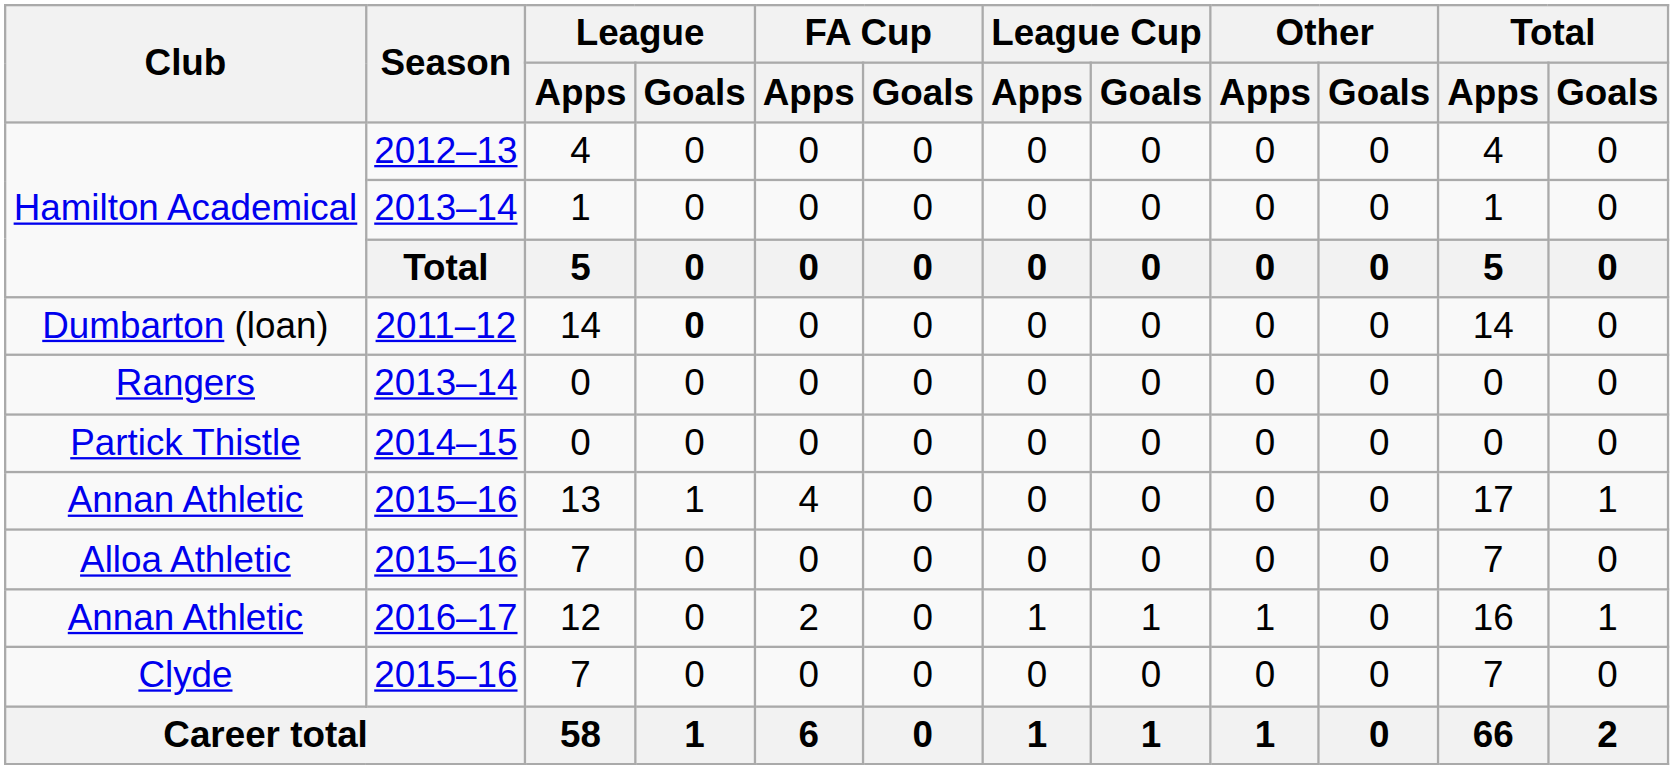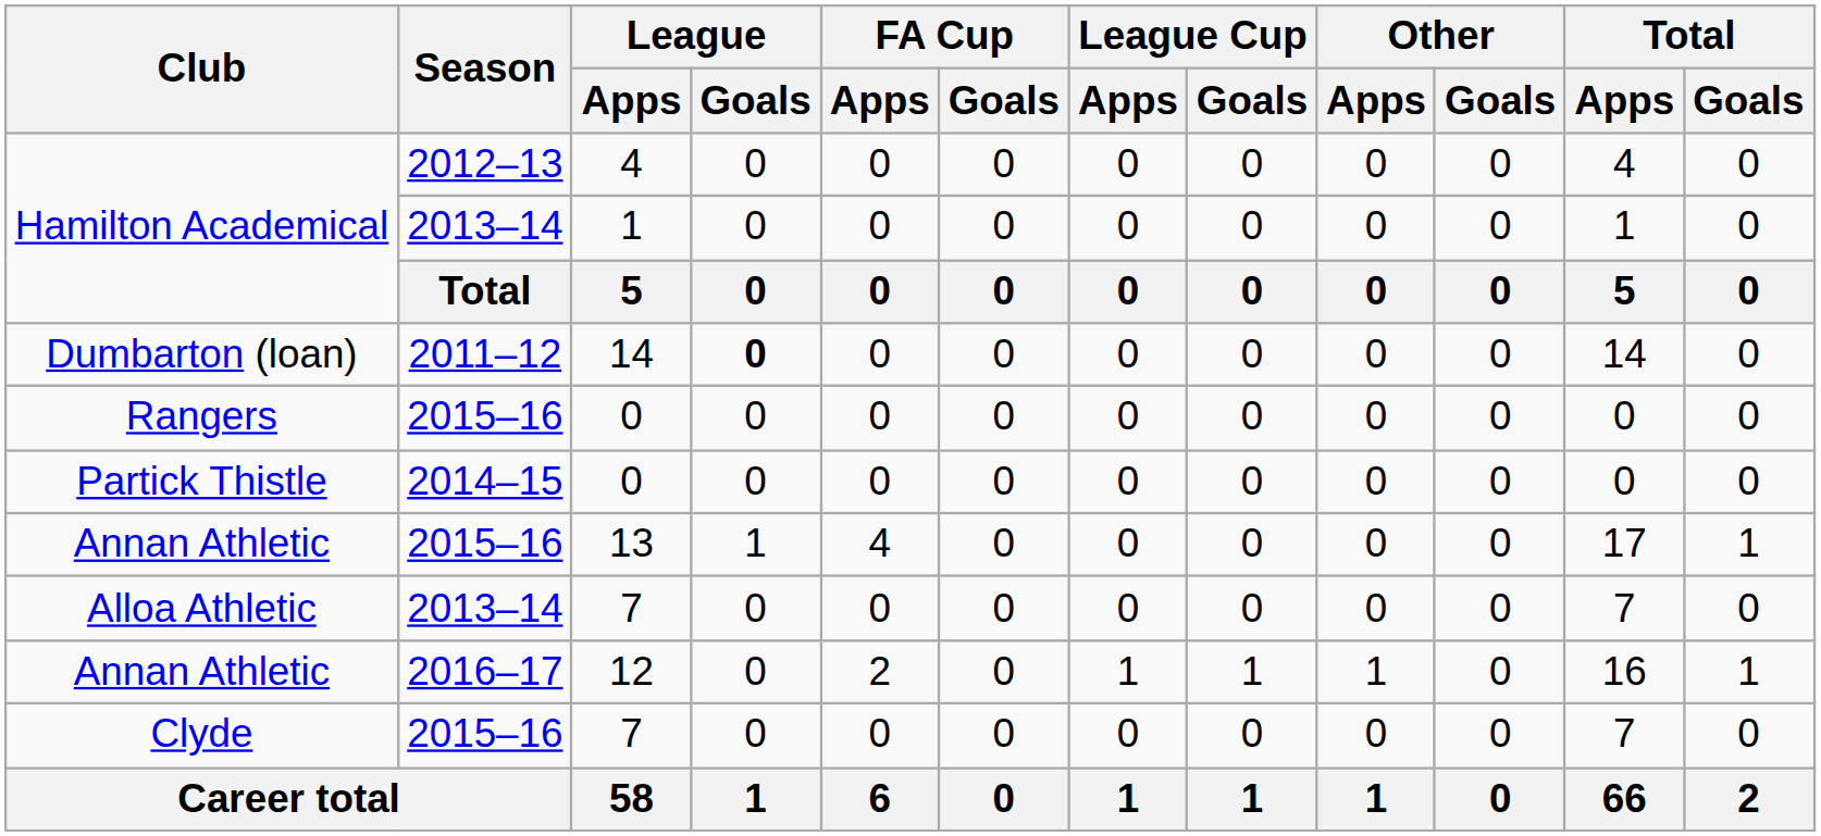Rangers | Season: 2013–14 -> 2015–16
Alloa Athletic | Season: 2015–16 -> 2013–14
